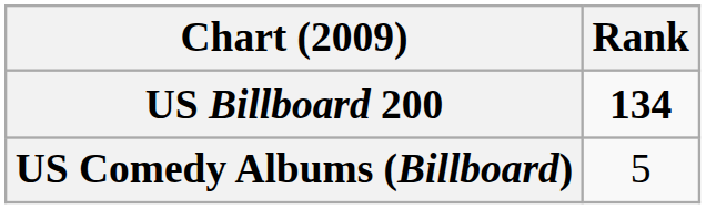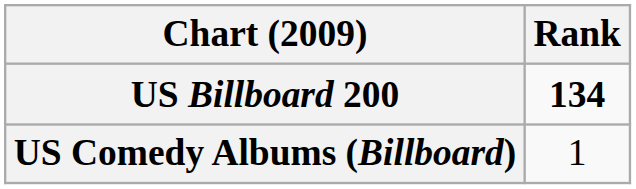US Comedy Albums (Billboard) | Rank: 5 -> 1
